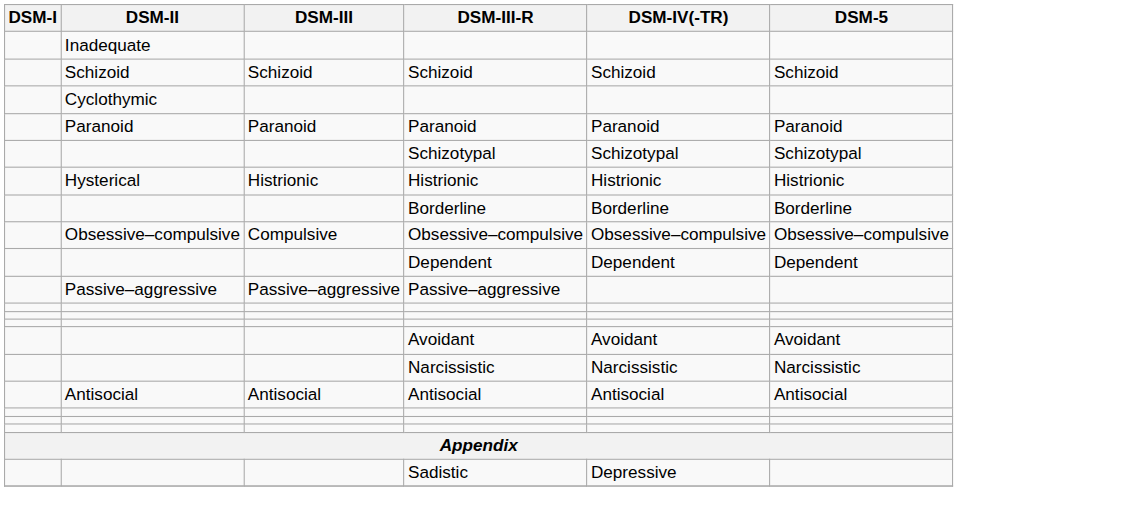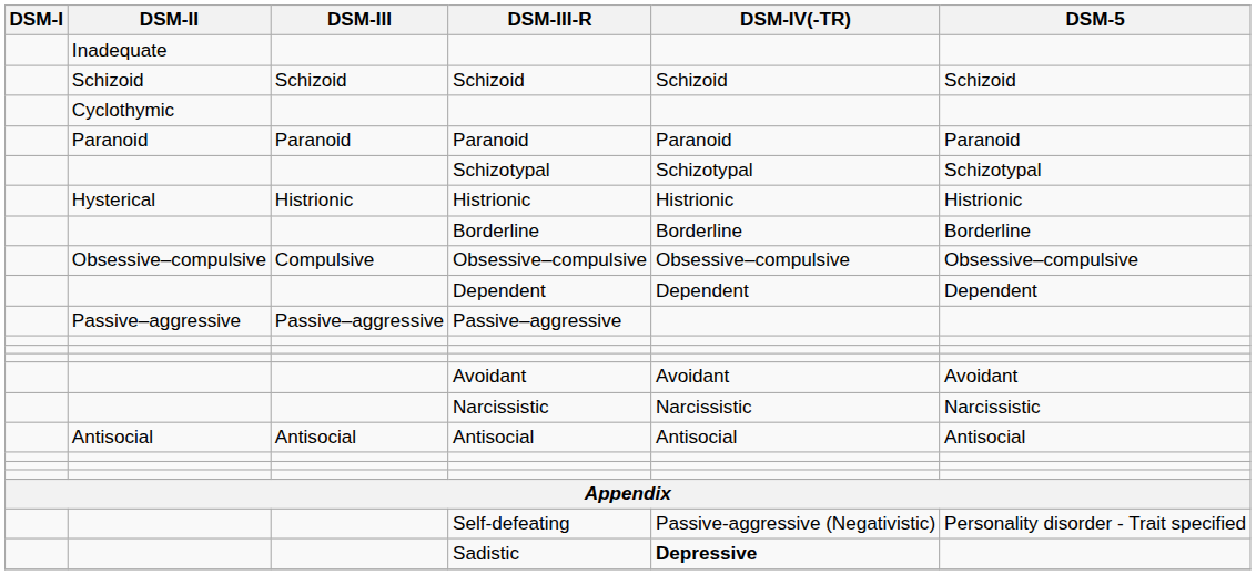+ row: Self-defeating | Passive-aggressive (Negativistic) | Personality disorder - Trait specified
Sadistic | DSM-IV(-TR): normal -> bold
